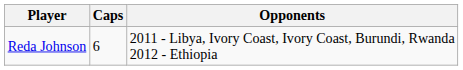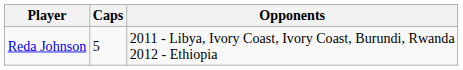Reda Johnson | Caps: 6 -> 5
